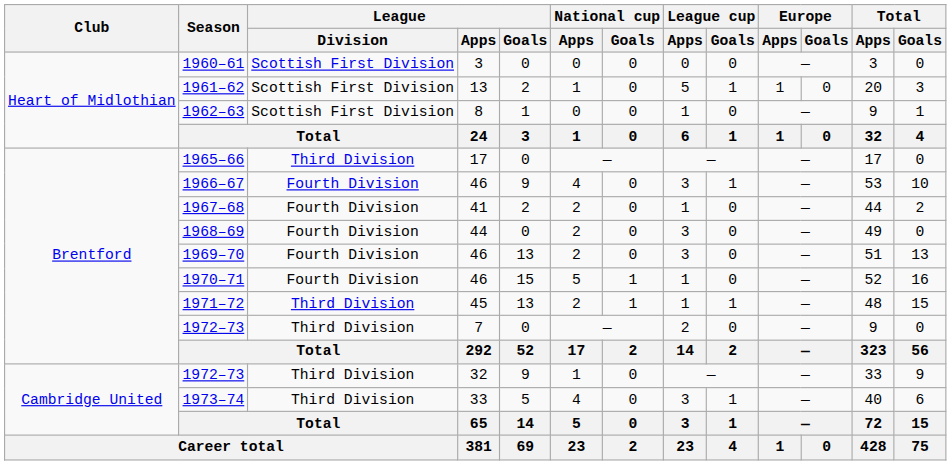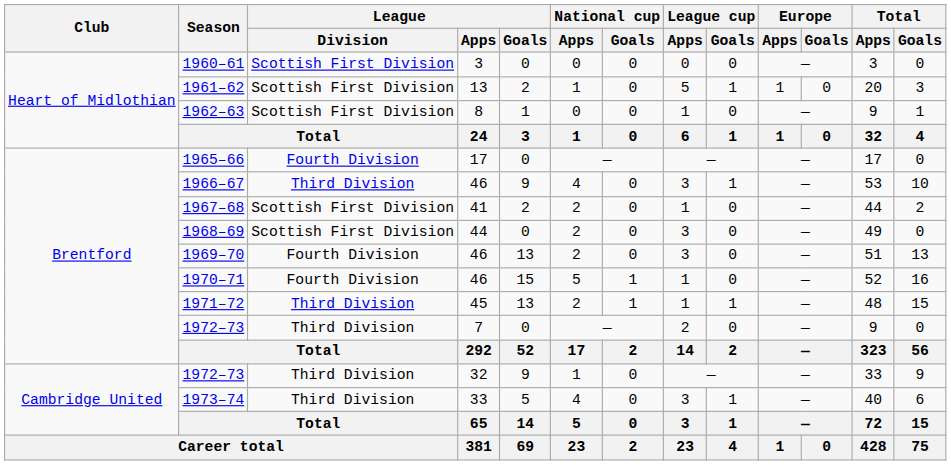1965–66 | League / Division: Third Division -> Fourth Division
1966–67 | League / Division: Fourth Division -> Third Division
1967–68 | League / Division: Fourth Division -> Scottish First Division
1968–69 | League / Division: Fourth Division -> Scottish First Division
